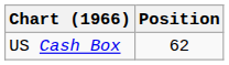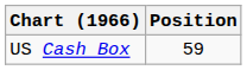US Cash Box | Position: 62 -> 59
